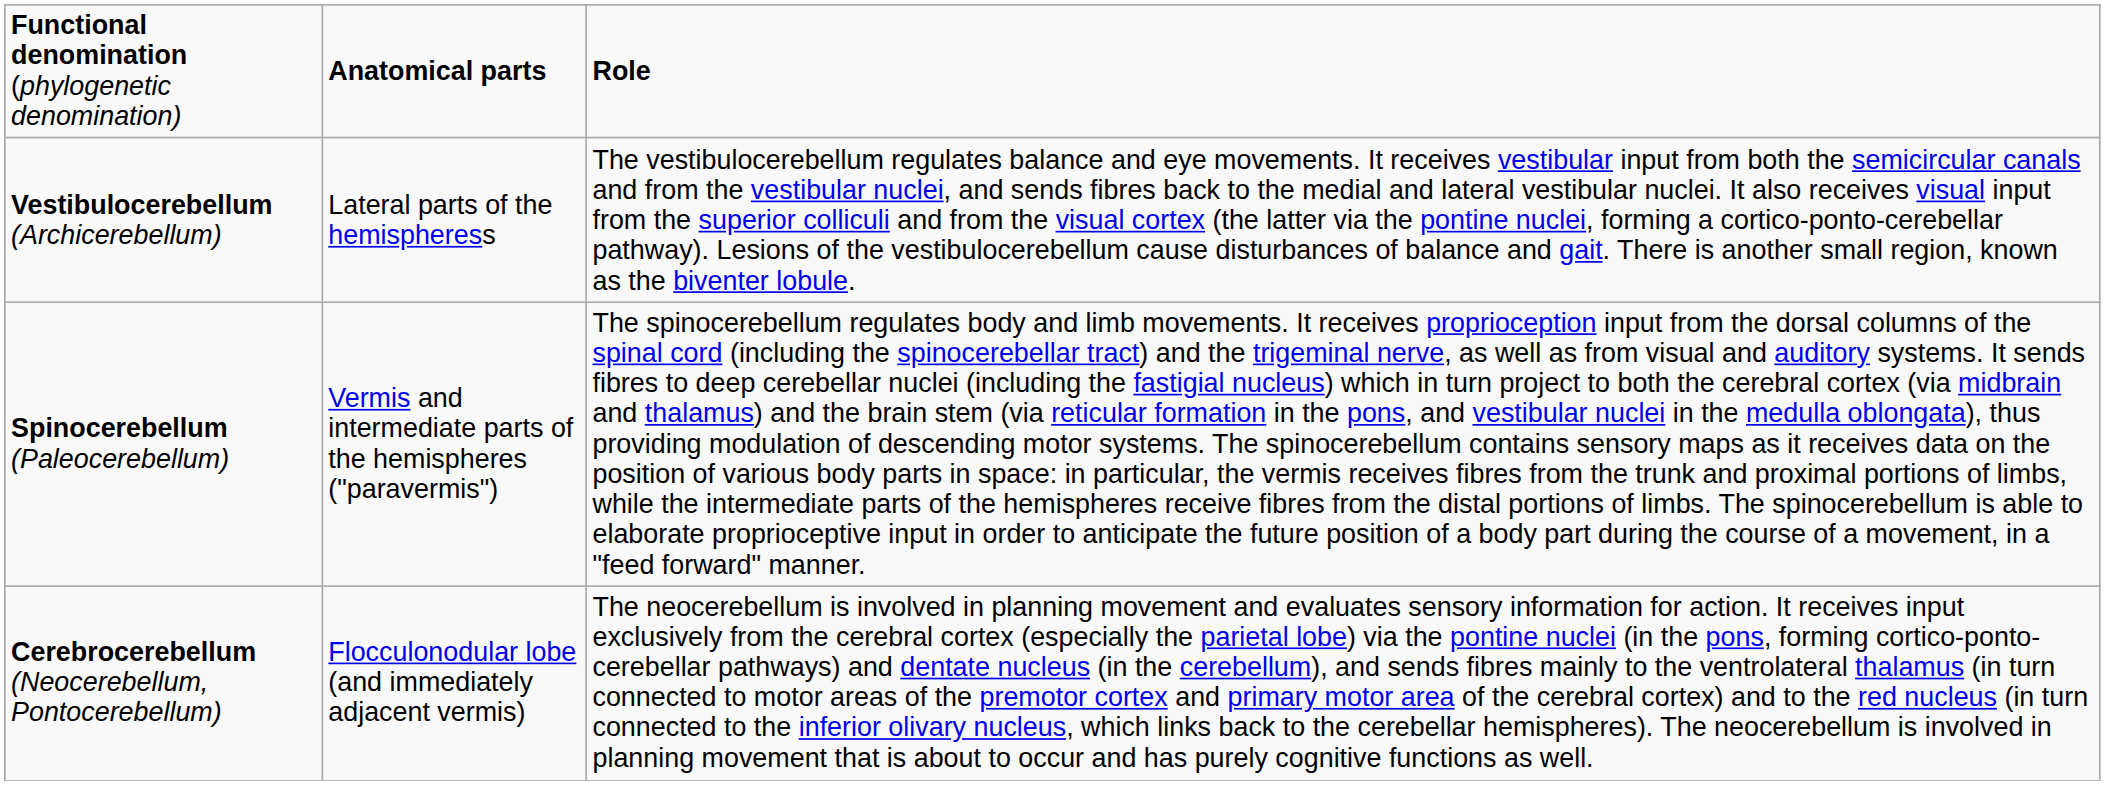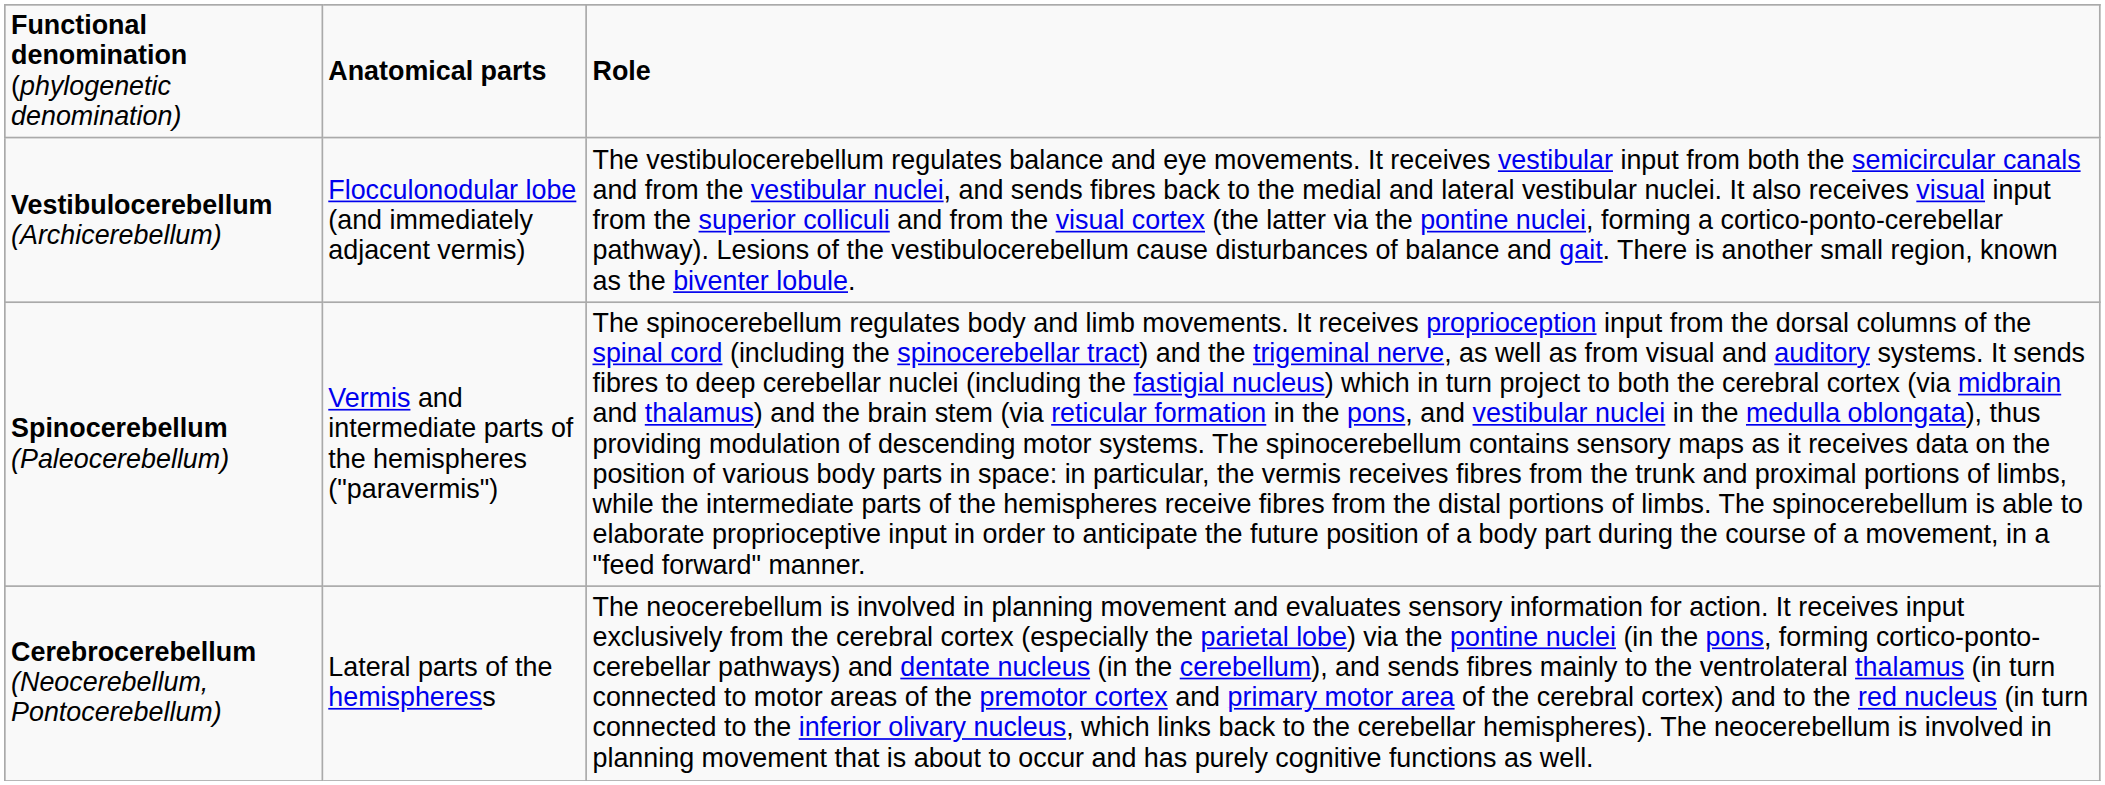Vestibulocerebellum (Archicerebellum) | column 2: Lateral parts of the hemispheress -> Flocculonodular lobe (and immediately adjacent vermis)
Cerebrocerebellum (Neocerebellum, Pontocerebellum) | column 2: Flocculonodular lobe (and immediately adjacent vermis) -> Lateral parts of the hemispheress
